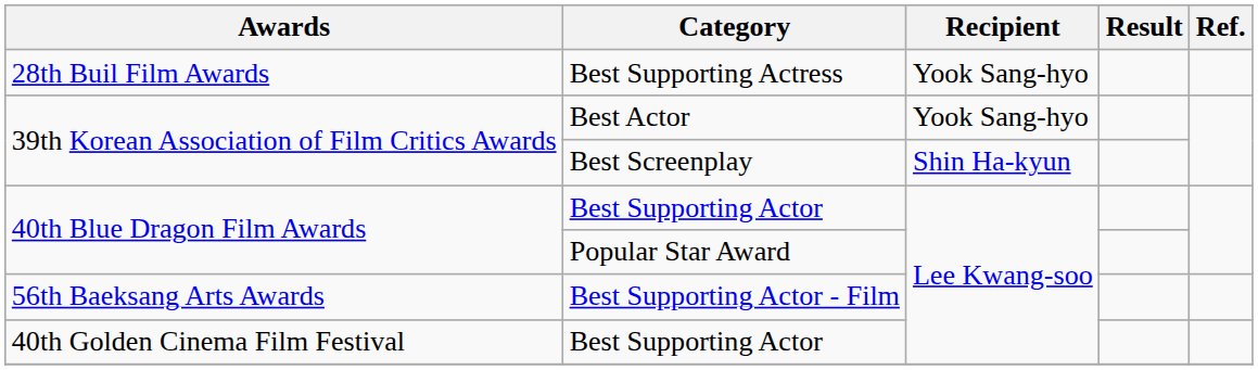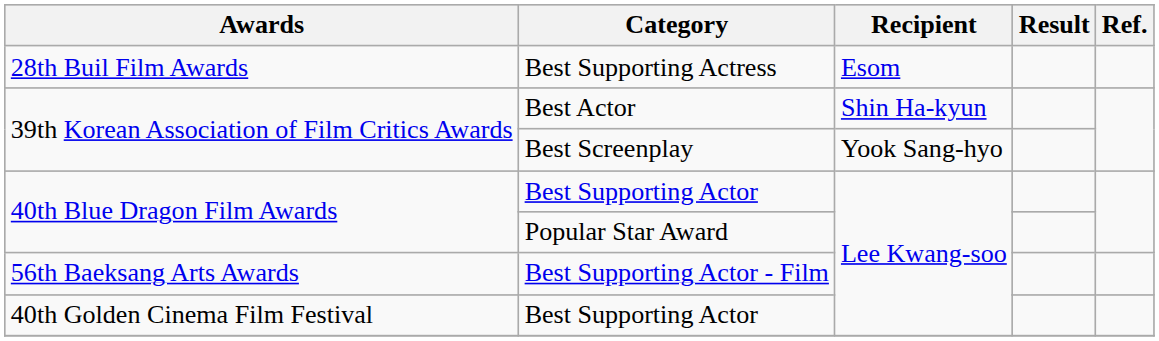Best Supporting Actress | Recipient: Yook Sang-hyo -> Esom
Best Actor | Recipient: Yook Sang-hyo -> Shin Ha-kyun
Best Screenplay | Recipient: Shin Ha-kyun -> Yook Sang-hyo
